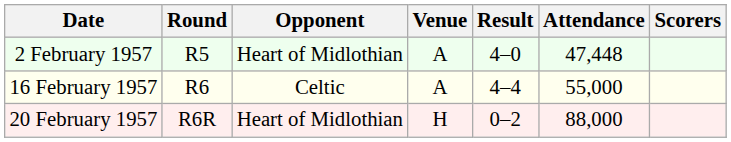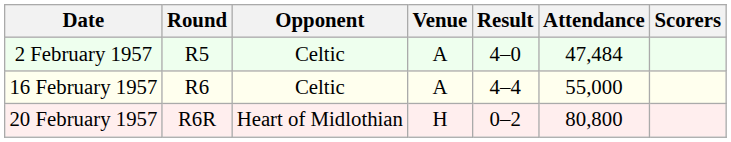2 February 1957 | Opponent: Heart of Midlothian -> Celtic
2 February 1957 | Attendance: 47,448 -> 47,484
20 February 1957 | Attendance: 88,000 -> 80,800
